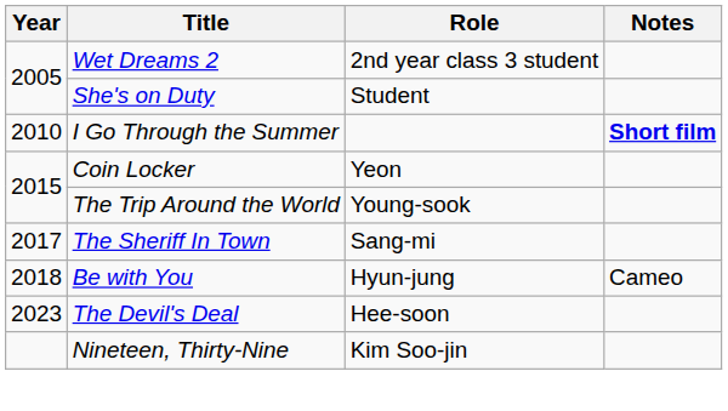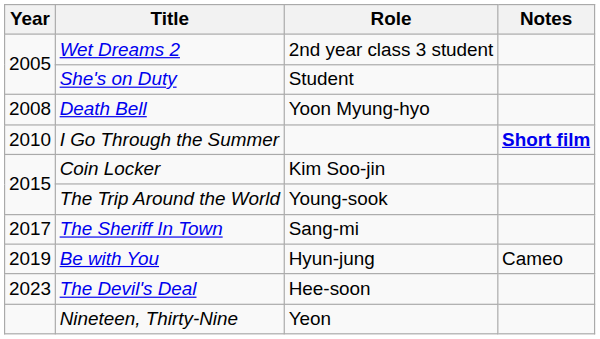+ row: 2008 | Death Bell | Yoon Myung-hyo
Coin Locker | Role: Yeon -> Kim Soo-jin
Be with You | Year: 2018 -> 2019
Nineteen, Thirty-Nine | Role: Kim Soo-jin -> Yeon
